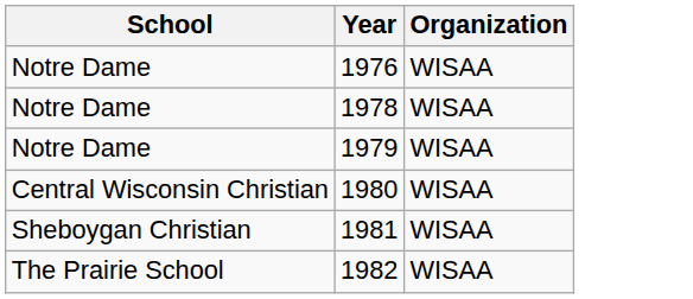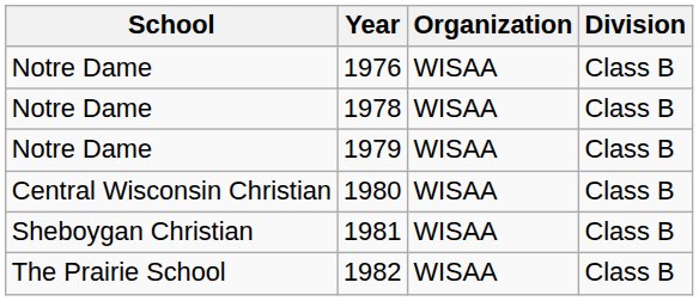+ column: Division | Class B | Class B | Class B | Class B | Class B | Class B
